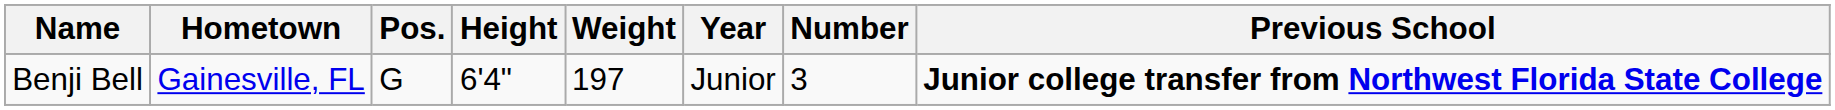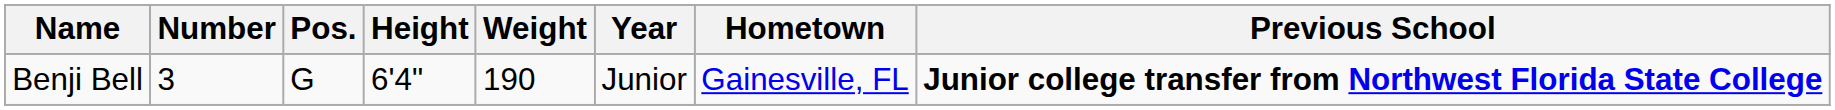columns swapped: Number <-> Hometown
Benji Bell | Weight: 197 -> 190
